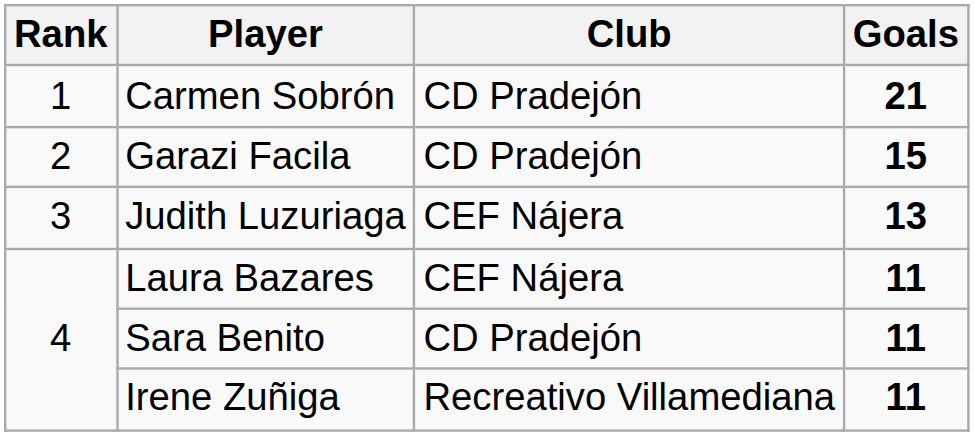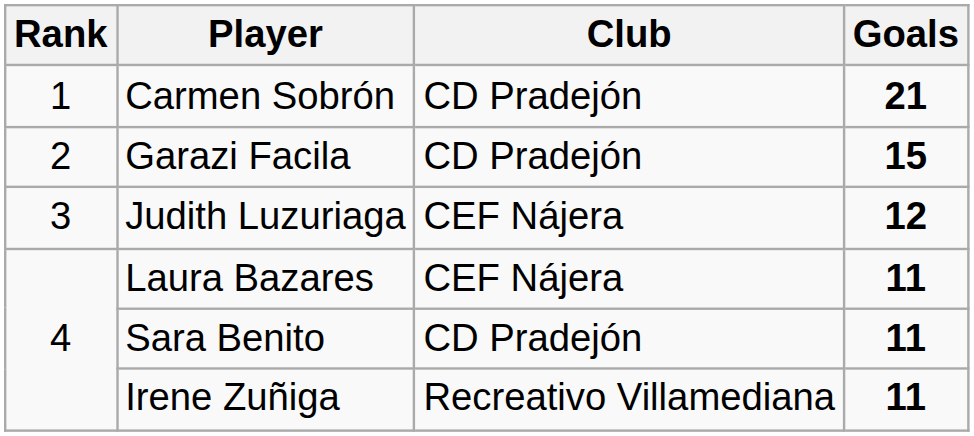Judith Luzuriaga | Goals: 13 -> 12
